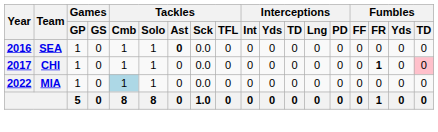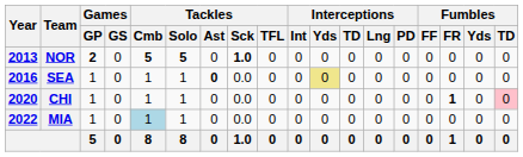+ row: 2013 | NOR | 2 | 0 | 5 | 5 | 0 | 1.0 | 0 | 0 | 0 | 0 | 0 | 0 | 0 | 0 | 0 | 0
SEA | Interceptions / Yds: no background -> khaki background
CHI | Year: 2017 -> 2020
